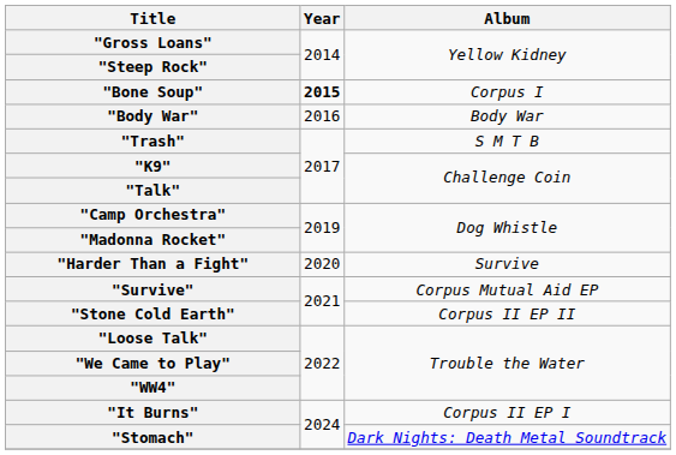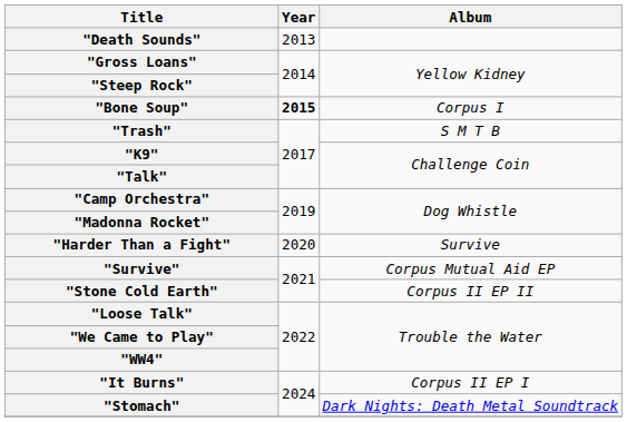+ row: "Death Sounds" | 2013
- row: "Body War" | 2016 | Body War
